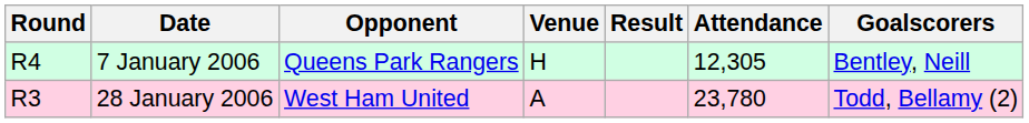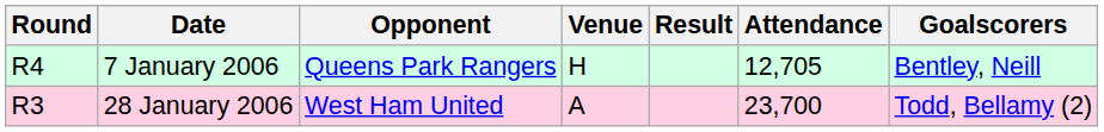7 January 2006 | Attendance: 12,305 -> 12,705
28 January 2006 | Attendance: 23,780 -> 23,700
